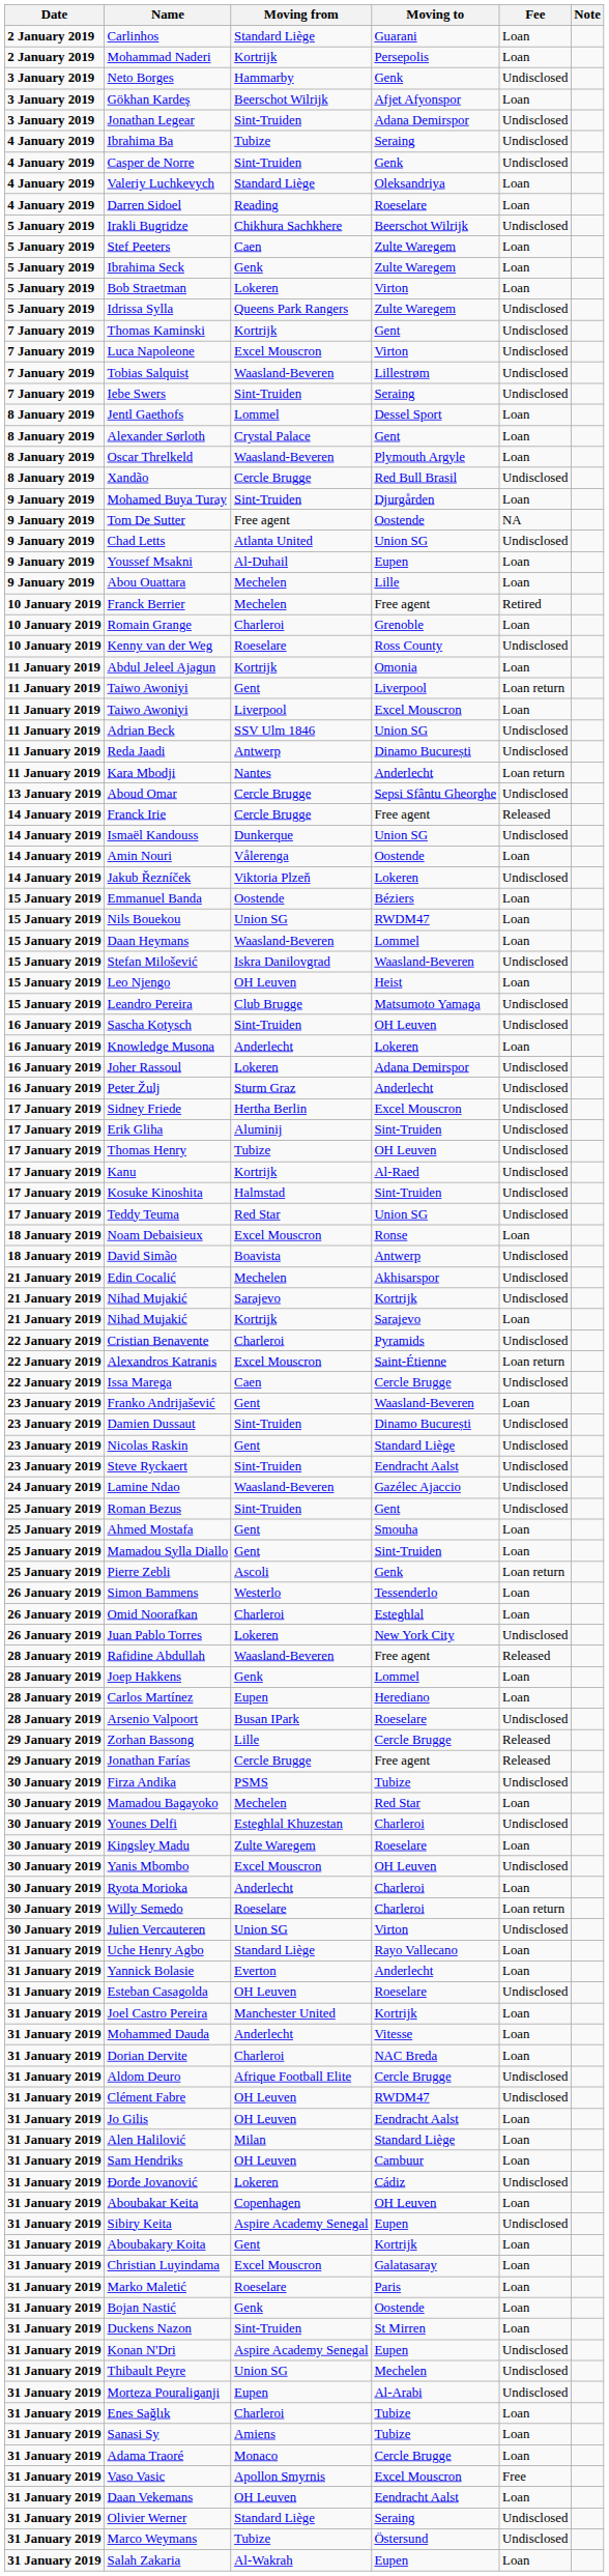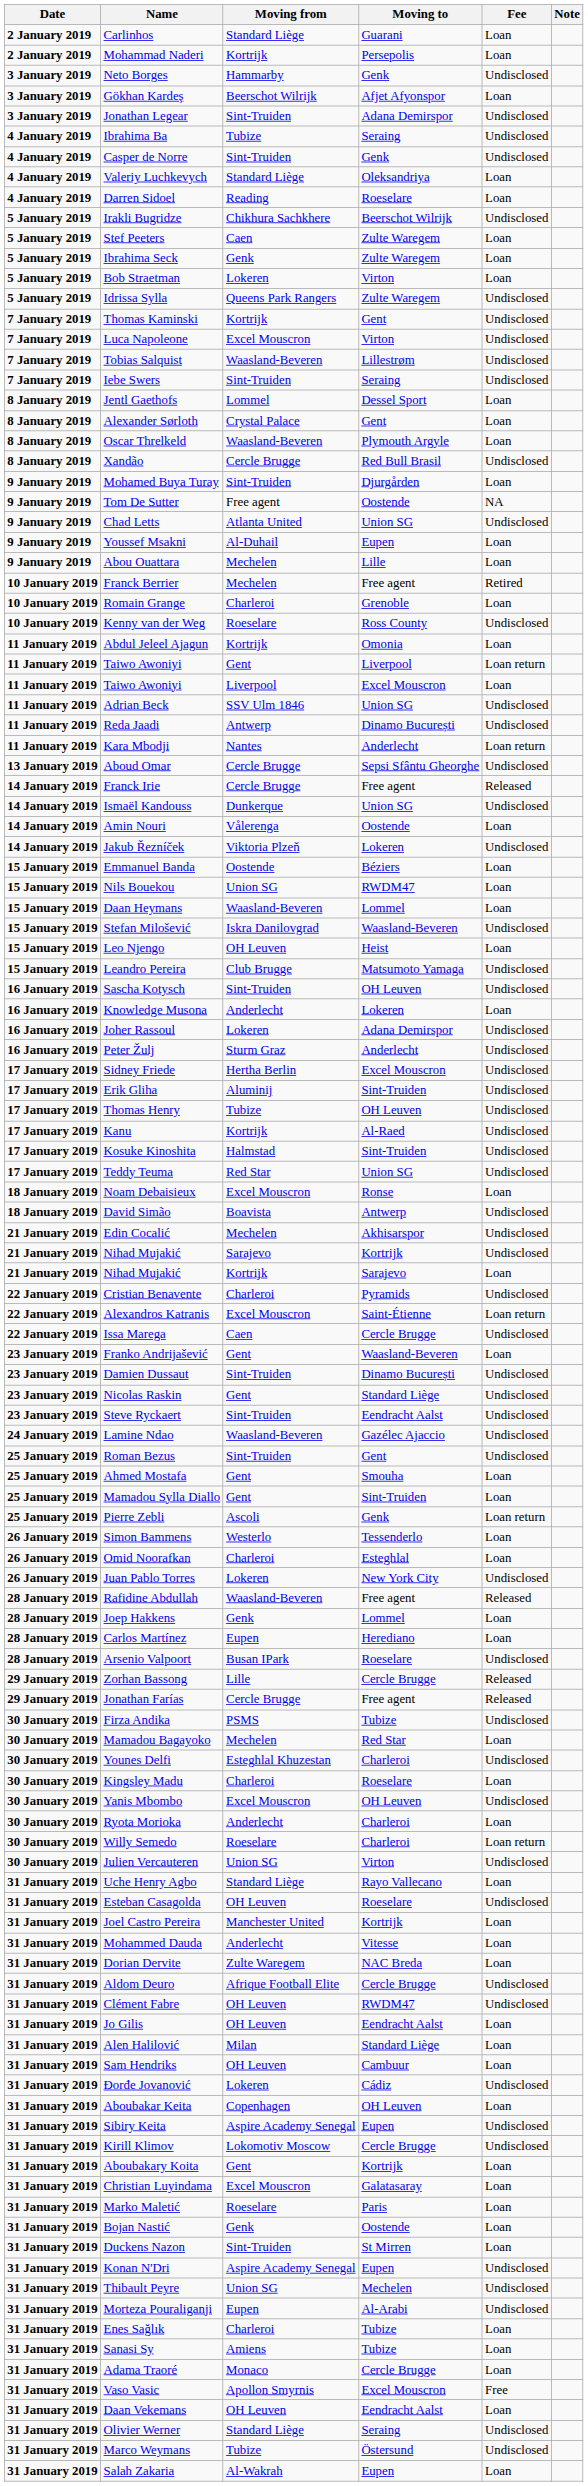Kingsley Madu | Moving from: Zulte Waregem -> Charleroi
- row: 31 January 2019 | Yannick Bolasie | Everton | Anderlecht | Loan
Dorian Dervite | Moving from: Charleroi -> Zulte Waregem
+ row: 31 January 2019 | Kirill Klimov | Lokomotiv Moscow | Cercle Brugge | Undisclosed
